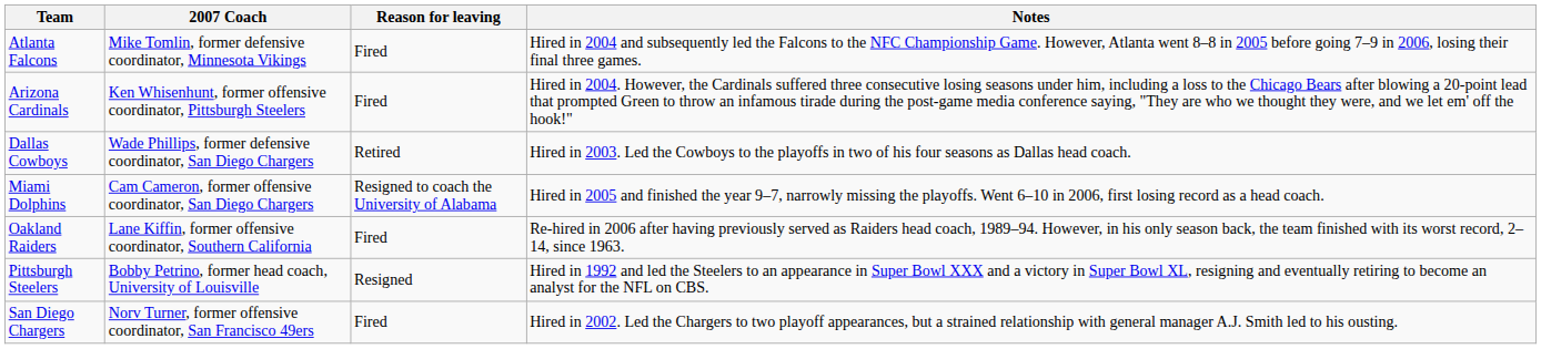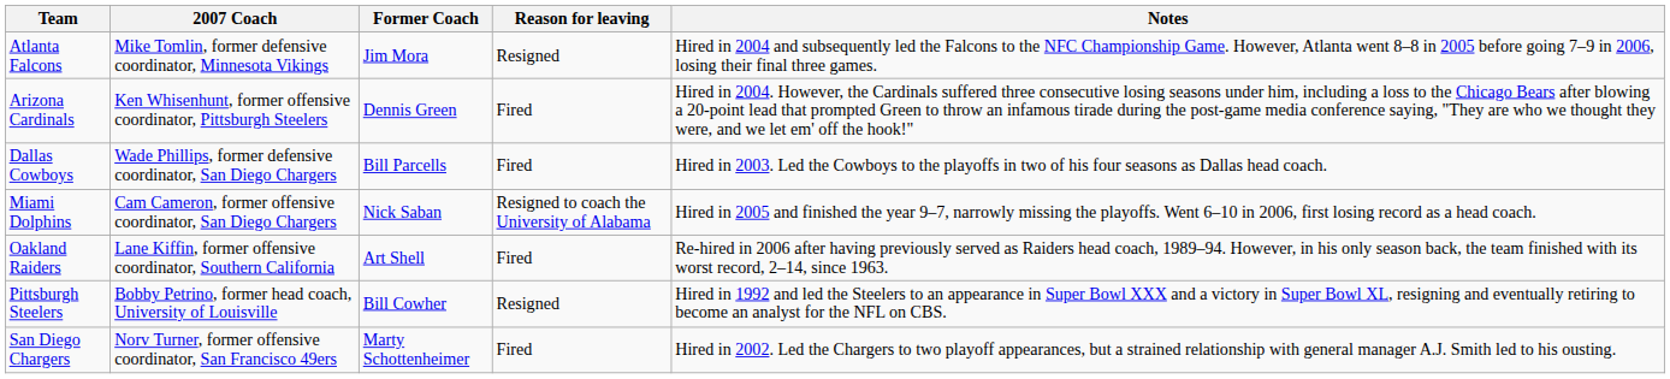+ column: Former Coach | Jim Mora | Dennis Green | Bill Parcells | Nick Saban | Art Shell | Bill Cowher | Marty Schottenheimer
Atlanta Falcons | Reason for leaving: Fired -> Resigned
Dallas Cowboys | Reason for leaving: Retired -> Fired
